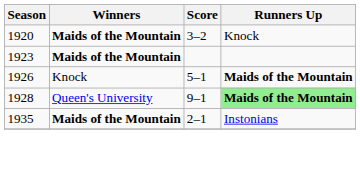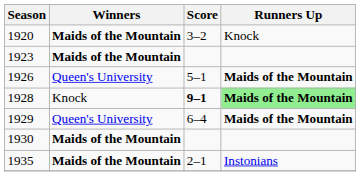1926 | Winners: Knock -> Queen's University
1928 | Winners: Queen's University -> Knock
1928 | Score: normal -> bold
+ row: 1929 | Queen's University | 6–4 | Maids of the Mountain
+ row: 1930 | Maids of the Mountain
